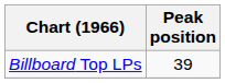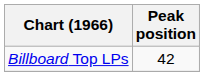Billboard Top LPs | Peak position: 39 -> 42
